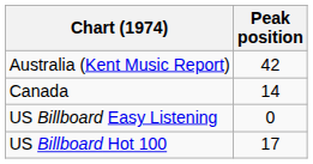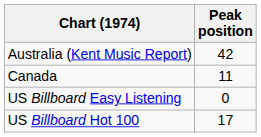Canada | Peak position: 14 -> 11
